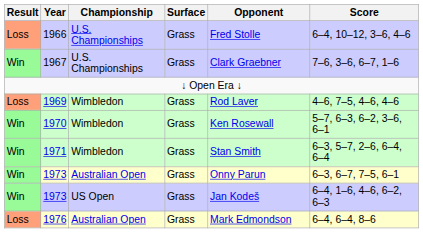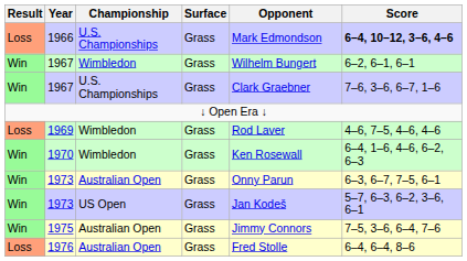1966 | Opponent: Fred Stolle -> Mark Edmondson
1966 | Score: normal -> bold
+ row: Win | 1967 | Wimbledon | Grass | Wilhelm Bungert | 6–2, 6–1, 6–1
1970 | Score: 5–7, 6–3, 6–2, 3–6, 6–1 -> 6–4, 1–6, 4–6, 6–2, 6–3
- row: Win | 1971 | Wimbledon | Grass | Stan Smith | 6–3, 5–7, 2–6, 6–4, 6–4
1973 / US Open | Score: 6–4, 1–6, 4–6, 6–2, 6–3 -> 5–7, 6–3, 6–2, 3–6, 6–1
+ row: Win | 1975 | Australian Open | Grass | Jimmy Connors | 7–5, 3–6, 6–4, 7–6
1976 | Opponent: Mark Edmondson -> Fred Stolle
